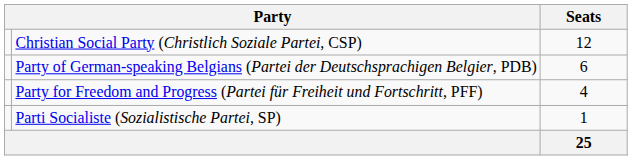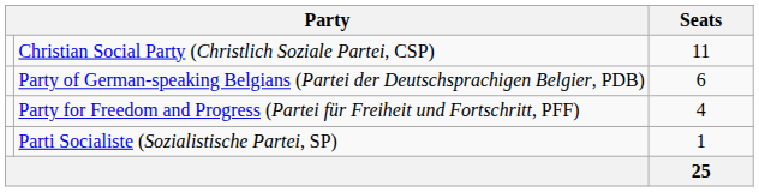Christian Social Party (Christlich Soziale Partei, CSP) | Seats: 12 -> 11
